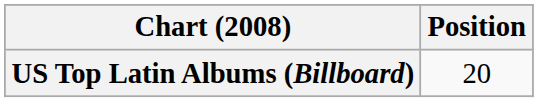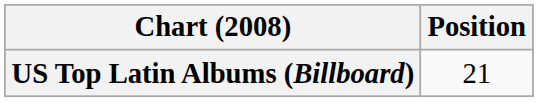US Top Latin Albums (Billboard) | Position: 20 -> 21
